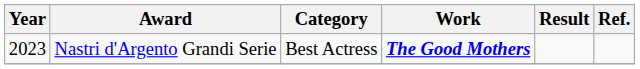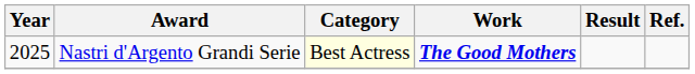Nastri d'Argento Grandi Serie | Year: 2023 -> 2025
Nastri d'Argento Grandi Serie | Category: no background -> lightyellow background
